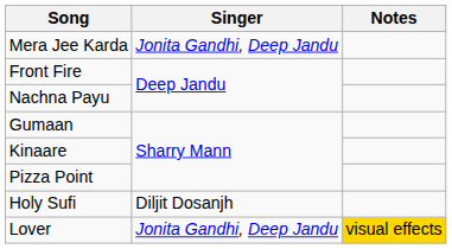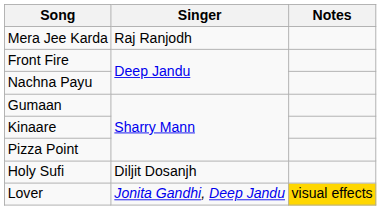Mera Jee Karda | Singer: Jonita Gandhi, Deep Jandu -> Raj Ranjodh
